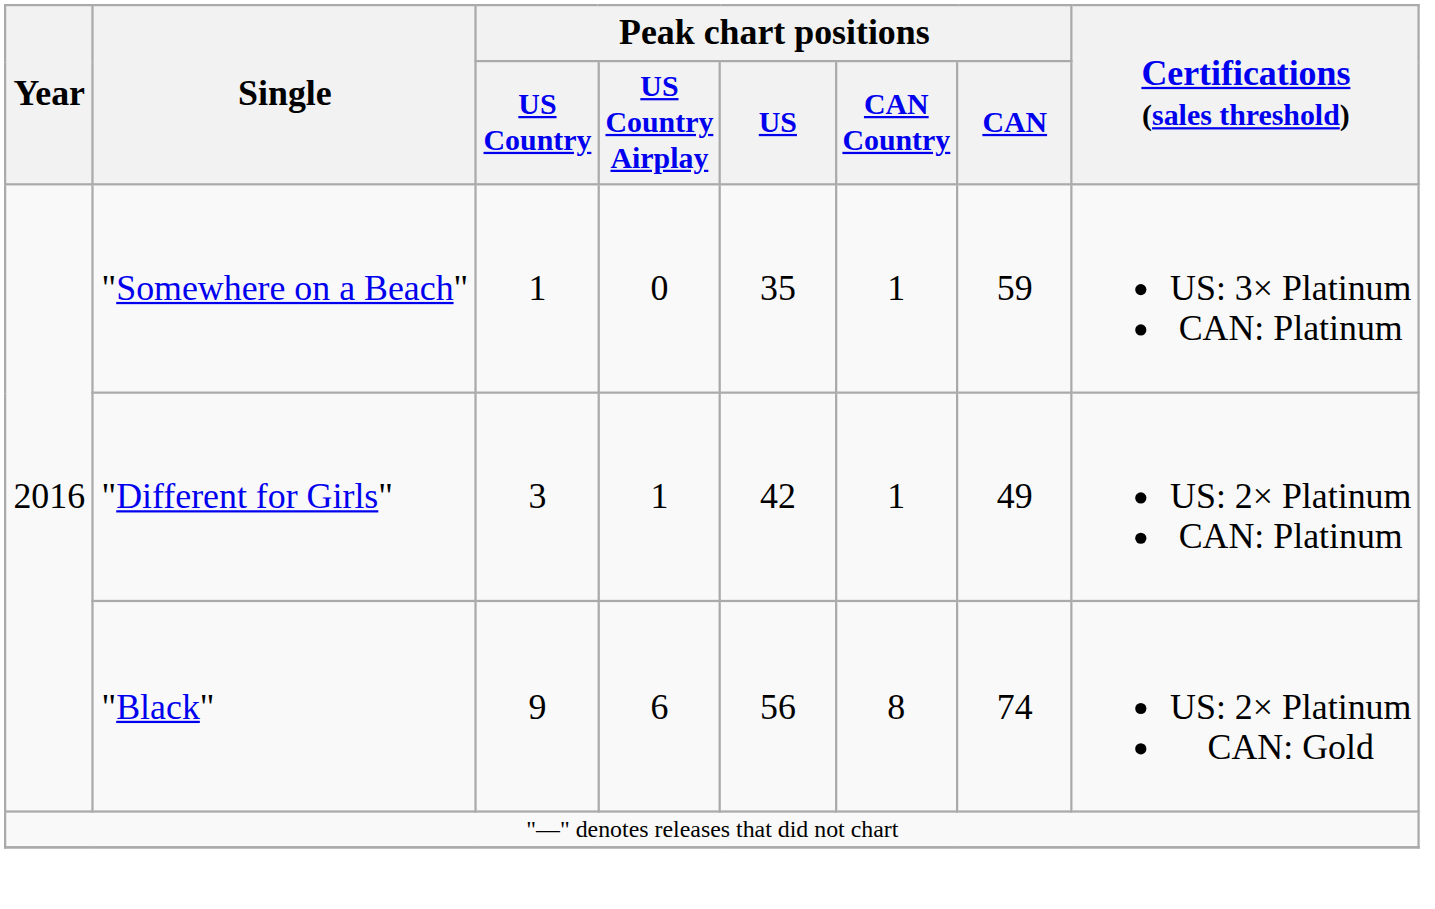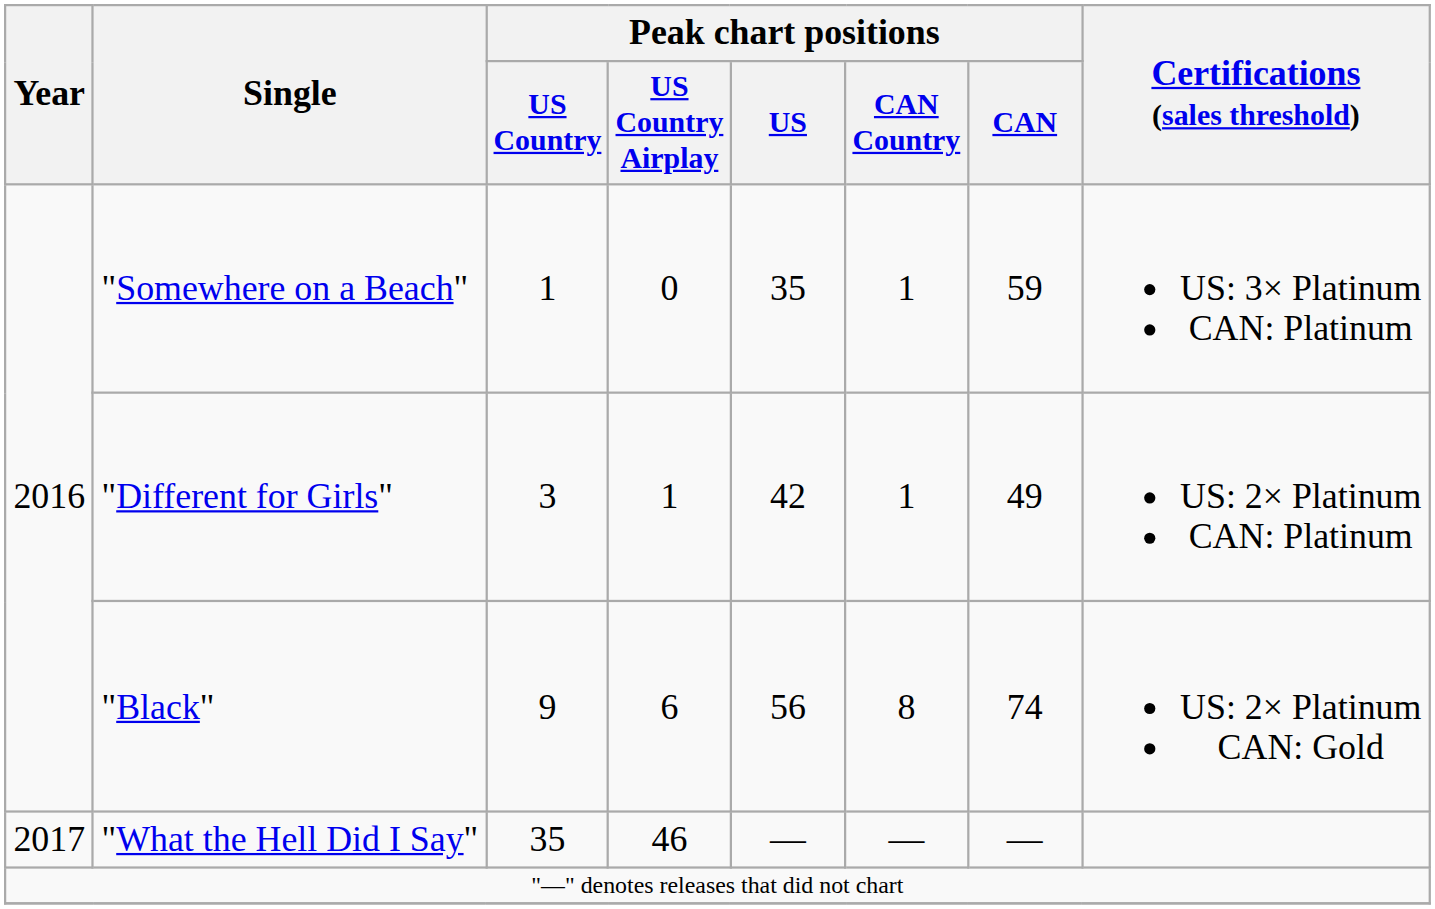+ row: 2017 | "What the Hell Did I Say" | 35 | 46 | — | — | —
